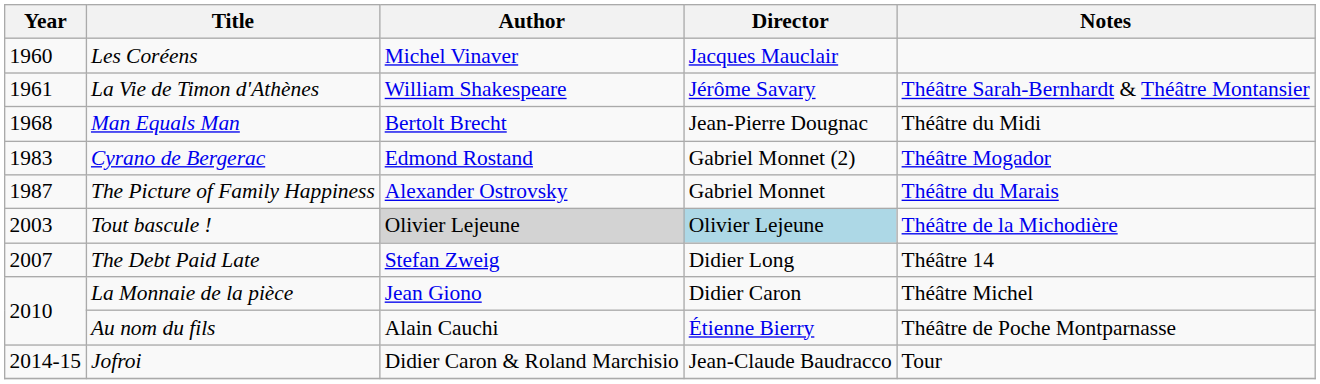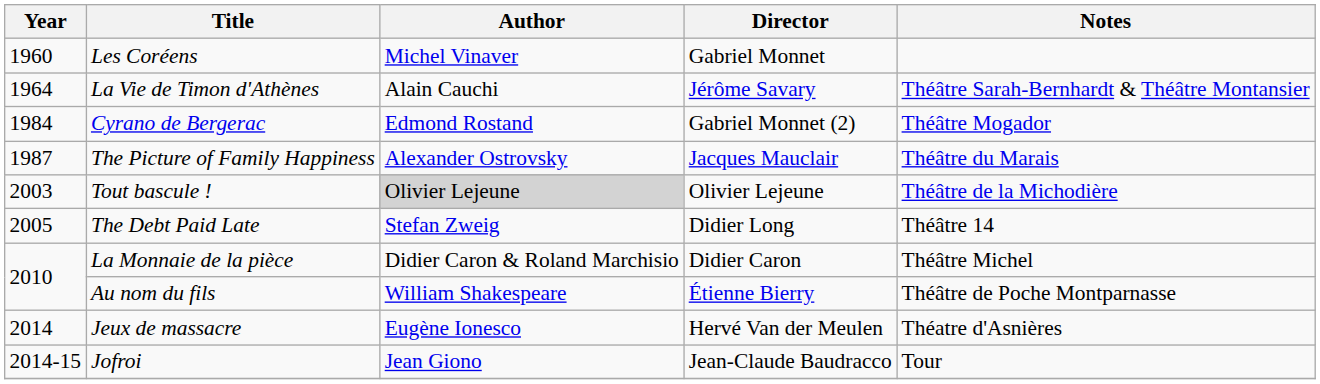Les Coréens | Director: Jacques Mauclair -> Gabriel Monnet
La Vie de Timon d'Athènes | Year: 1961 -> 1964
La Vie de Timon d'Athènes | Author: William Shakespeare -> Alain Cauchi
- row: 1968 | Man Equals Man | Bertolt Brecht | Jean-Pierre Dougnac | Théâtre du Midi
Cyrano de Bergerac | Year: 1983 -> 1984
The Picture of Family Happiness | Director: Gabriel Monnet -> Jacques Mauclair
Tout bascule ! | Director: lightblue background -> no background
The Debt Paid Late | Year: 2007 -> 2005
La Monnaie de la pièce | Author: Jean Giono -> Didier Caron & Roland Marchisio
Au nom du fils | Author: Alain Cauchi -> William Shakespeare
+ row: 2014 | Jeux de massacre | Eugène Ionesco | Hervé Van der Meulen | Théatre d'Asnières
Jofroi | Author: Didier Caron & Roland Marchisio -> Jean Giono
